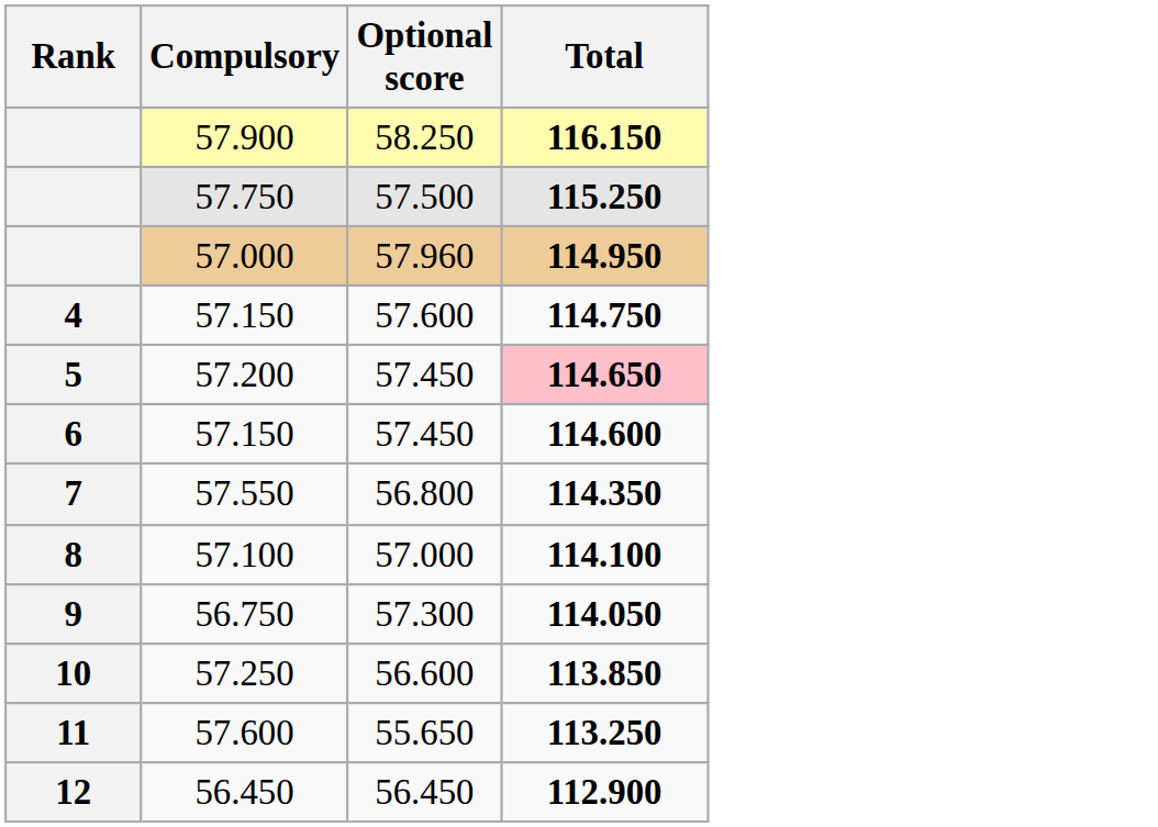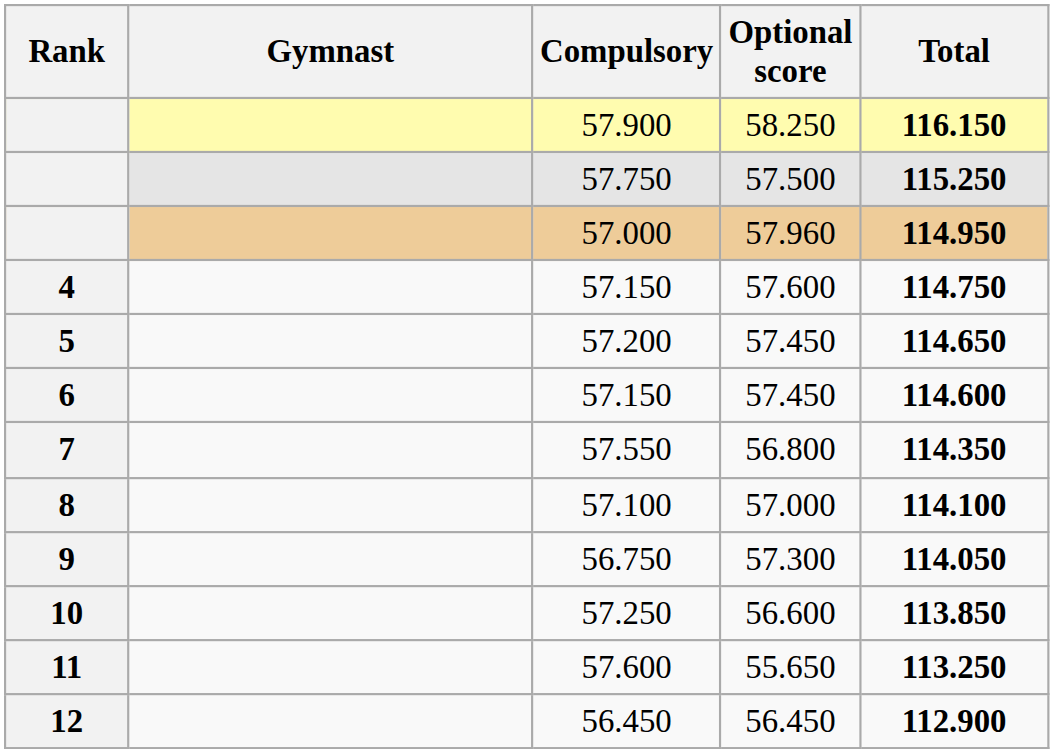+ column: Gymnast
57.200 | Total: pink background -> no background
